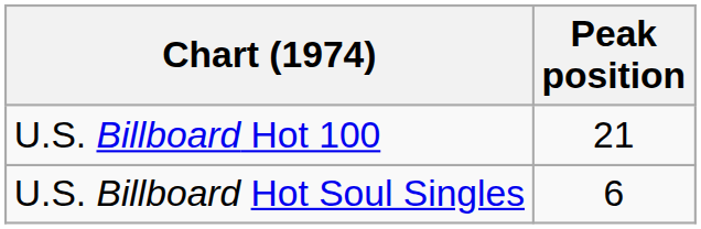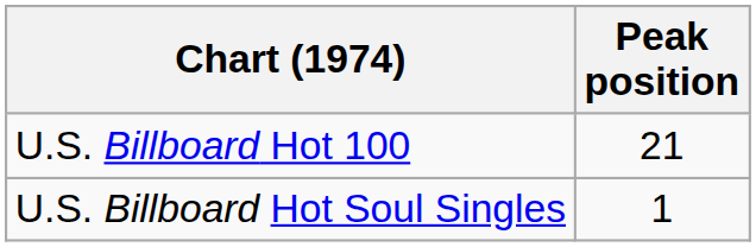U.S. Billboard Hot Soul Singles | Peak position: 6 -> 1
